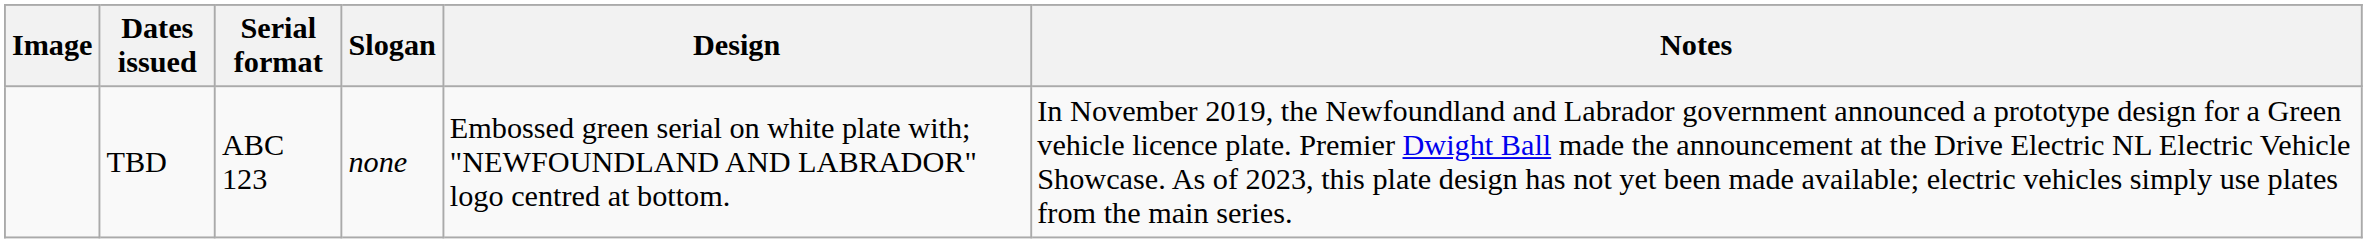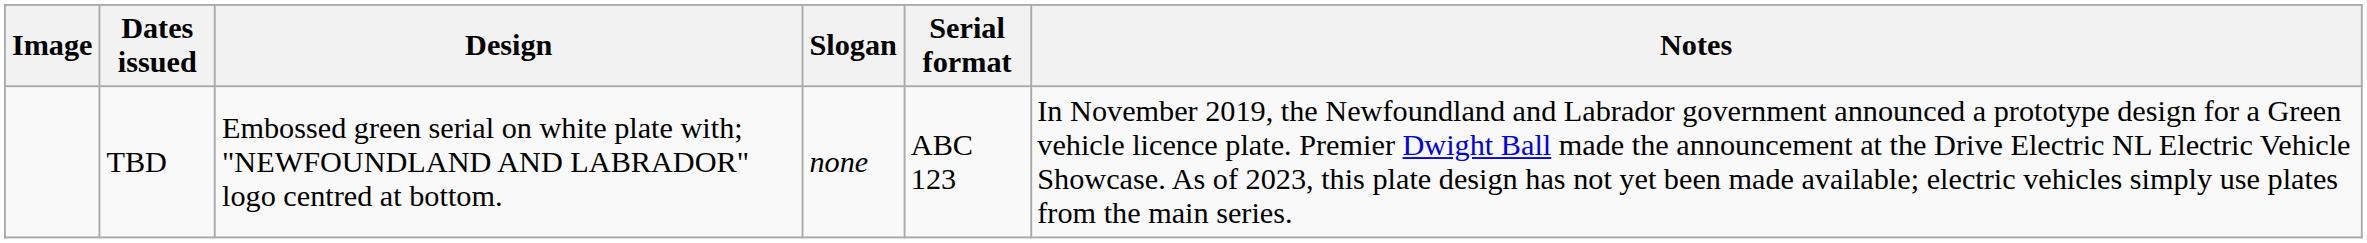columns swapped: Design <-> Serial format
